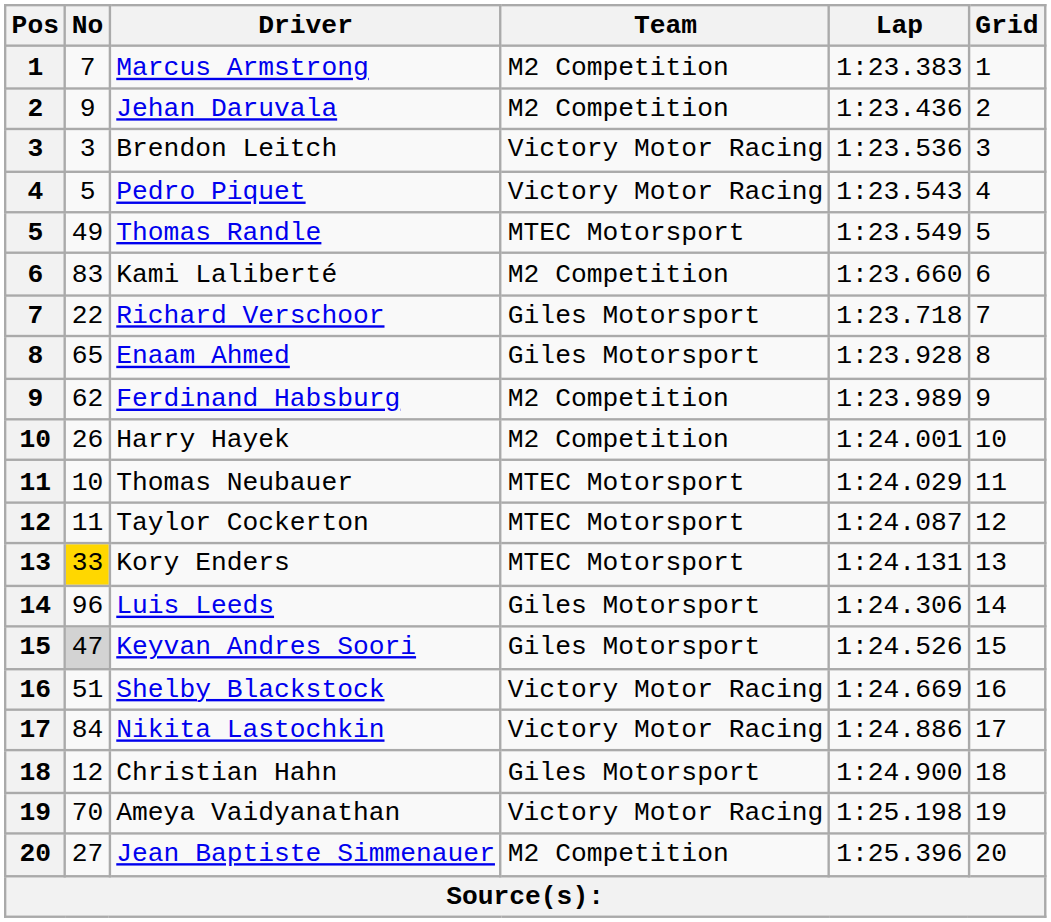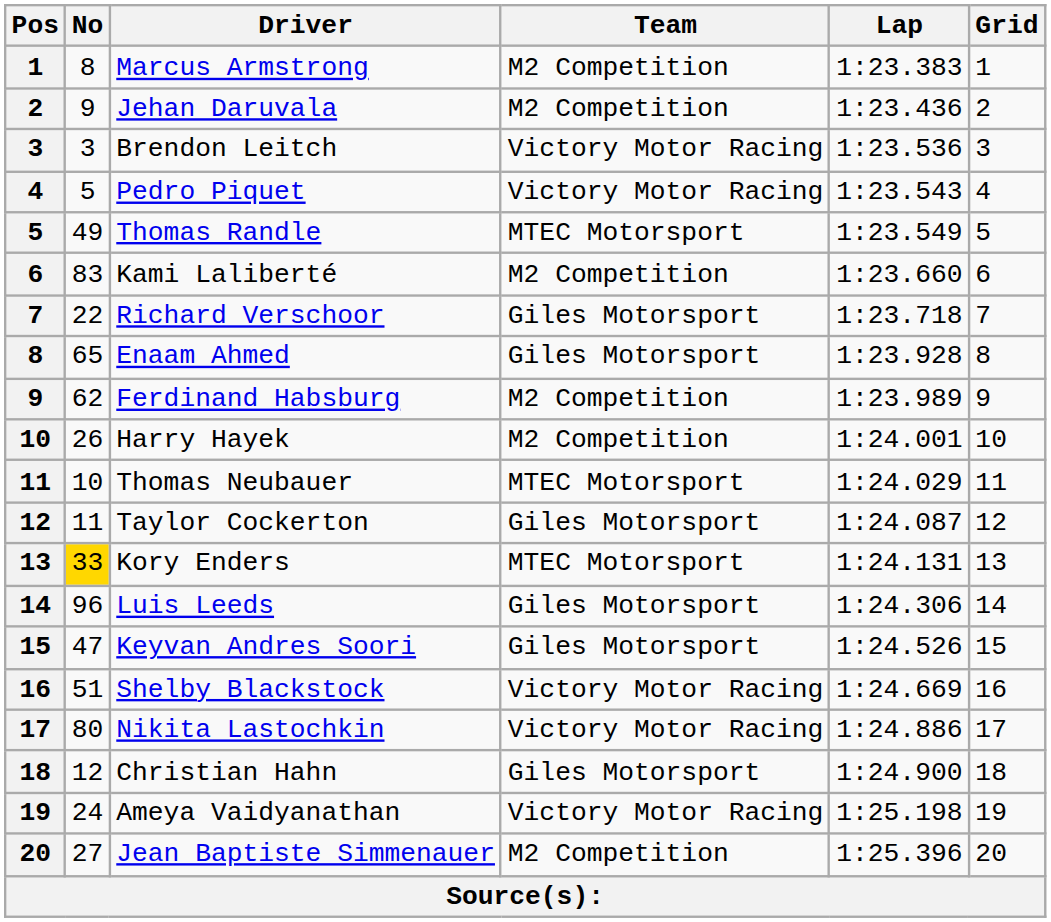Marcus Armstrong | No: 7 -> 8
Taylor Cockerton | Team: MTEC Motorsport -> Giles Motorsport
Keyvan Andres Soori | No: lightgrey background -> no background
Nikita Lastochkin | No: 84 -> 80
Ameya Vaidyanathan | No: 70 -> 24
